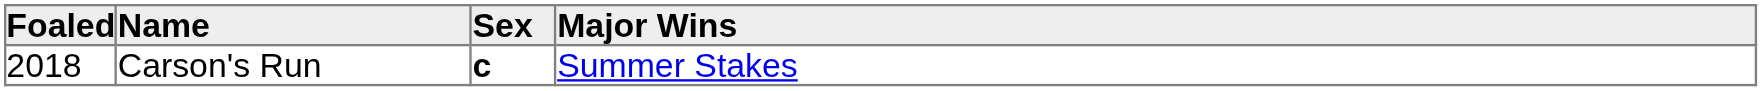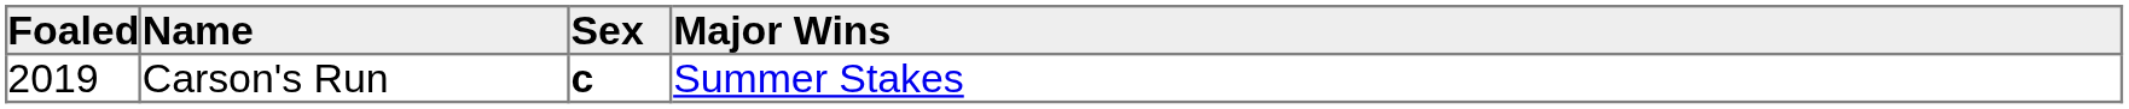Carson's Run | Foaled: 2018 -> 2019
